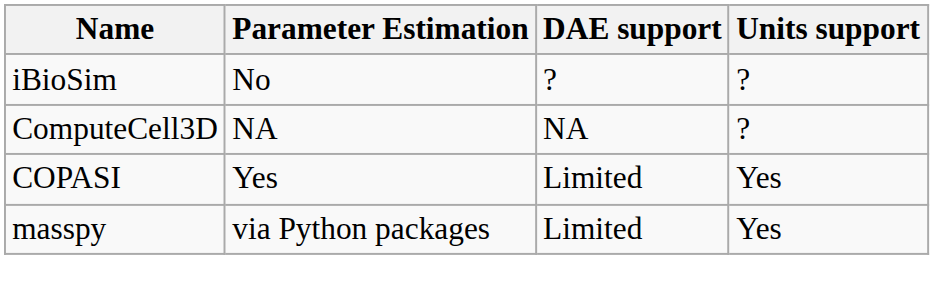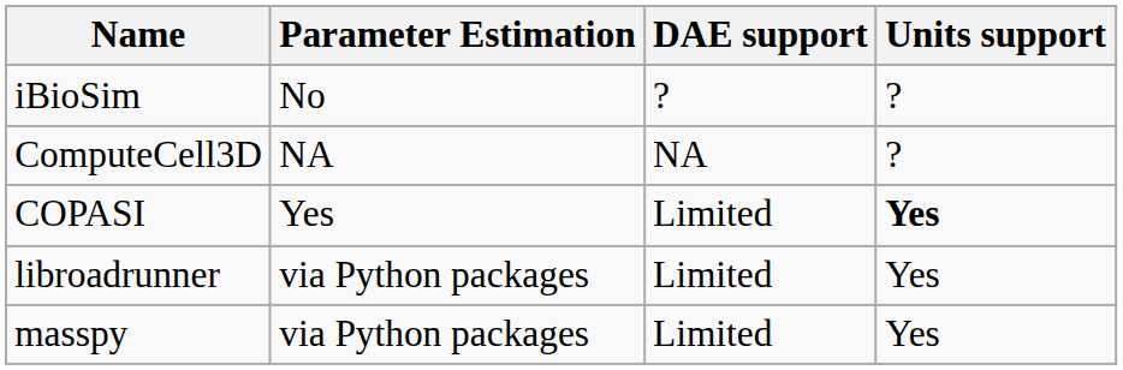COPASI | Units support: normal -> bold
+ row: libroadrunner | via Python packages | Limited | Yes
